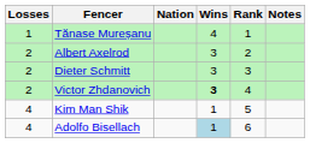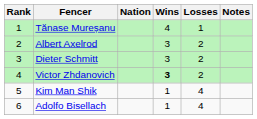columns swapped: Rank <-> Losses
Adolfo Bisellach | Wins: lightblue background -> no background
